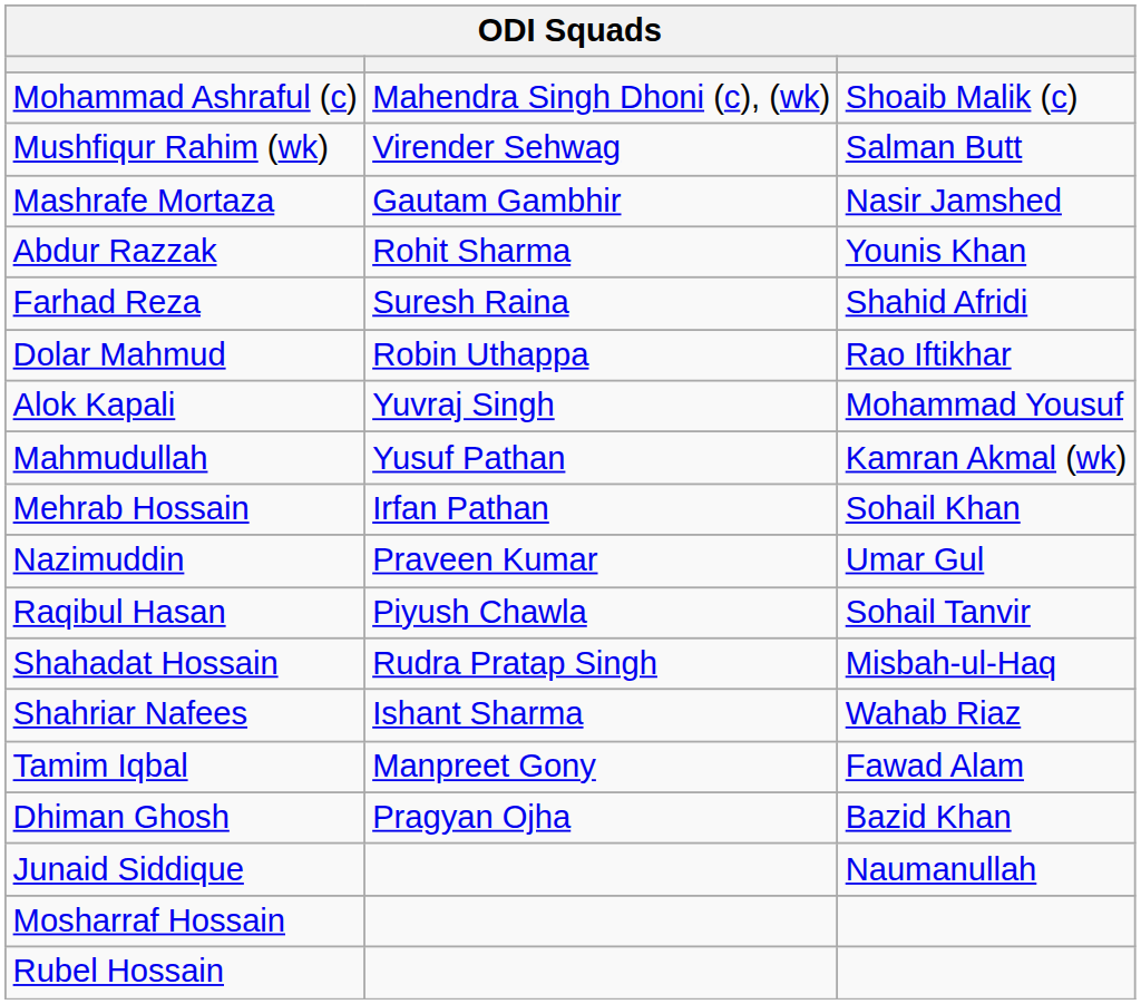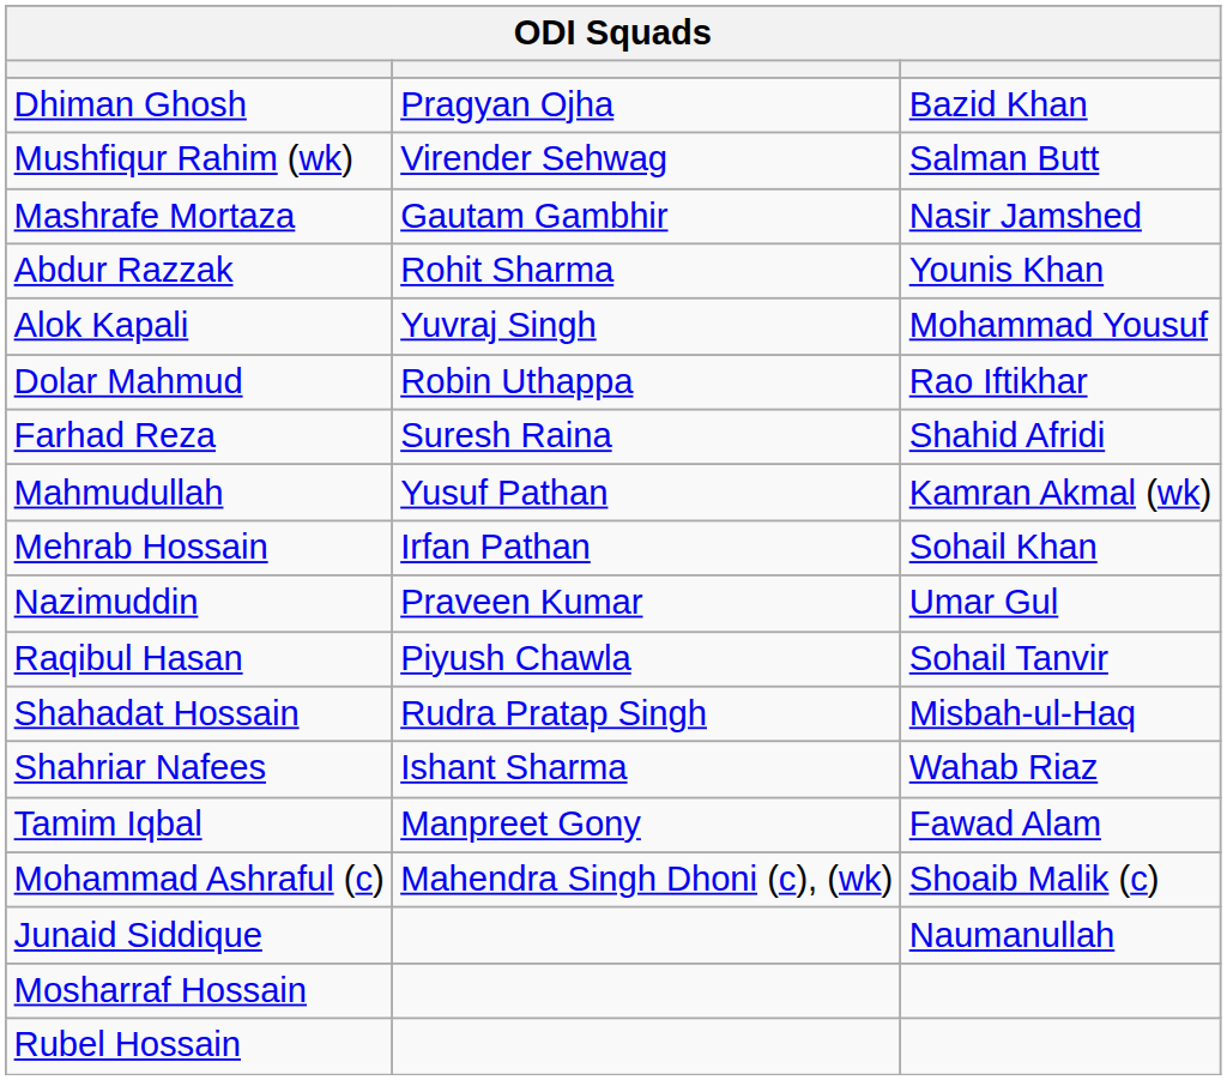rows swapped: Mohammad Ashraful (c) <-> Dhiman Ghosh
rows swapped: Alok Kapali <-> Farhad Reza
